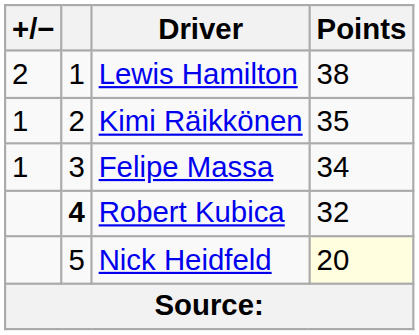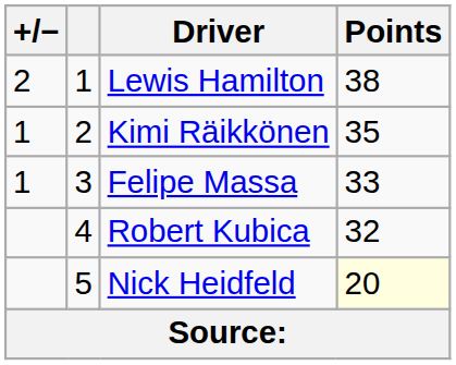Felipe Massa | Points: 34 -> 33
Robert Kubica | column 2: bold -> normal
